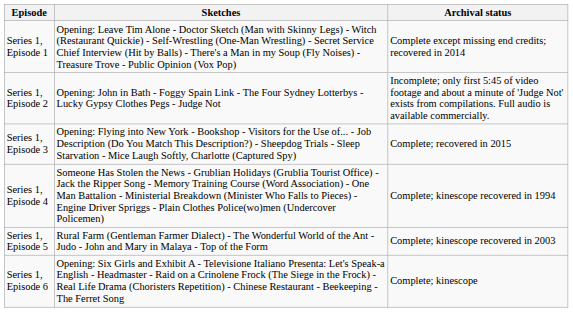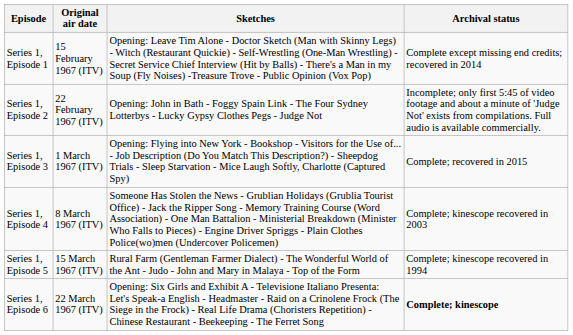+ column: Original air date | 15 February 1967 (ITV) | 22 February 1967 (ITV) | 1 March 1967 (ITV) | 8 March 1967 (ITV) | 15 March 1967 (ITV) | 22 March 1967 (ITV)
Series 1, Episode 4 | Archival status: Complete; kinescope recovered in 1994 -> Complete; kinescope recovered in 2003
Series 1, Episode 5 | Archival status: Complete; kinescope recovered in 2003 -> Complete; kinescope recovered in 1994
Series 1, Episode 6 | Archival status: normal -> bold
